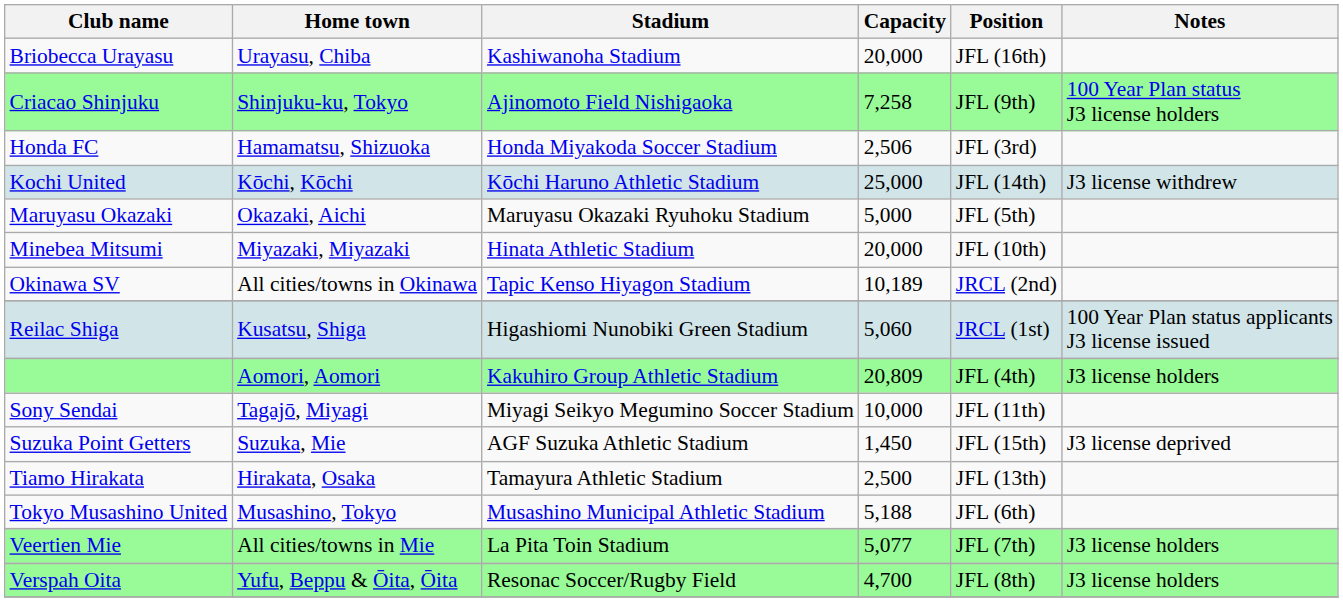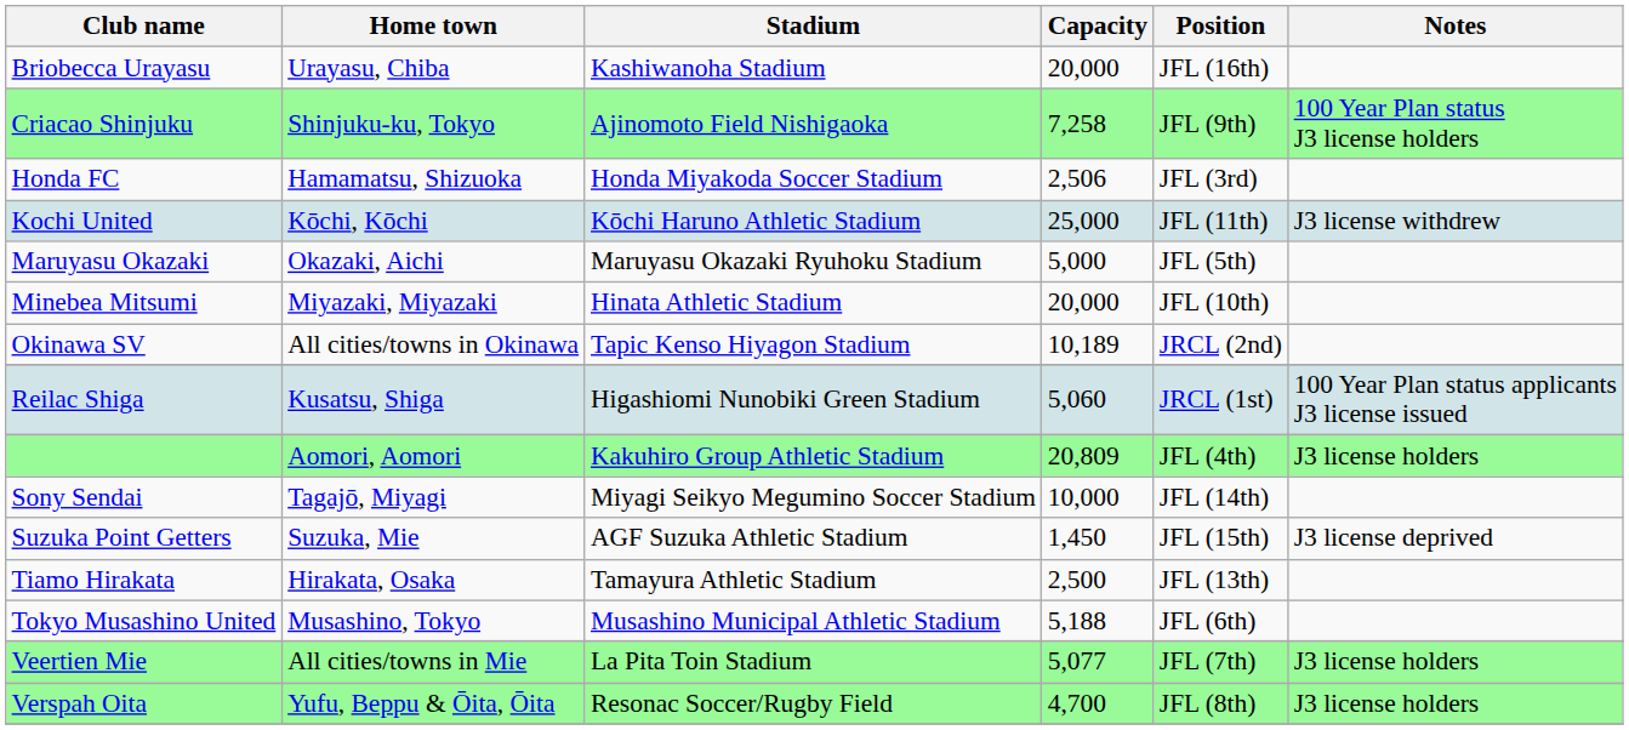Kochi United | Position: JFL (14th) -> JFL (11th)
Sony Sendai | Position: JFL (11th) -> JFL (14th)
